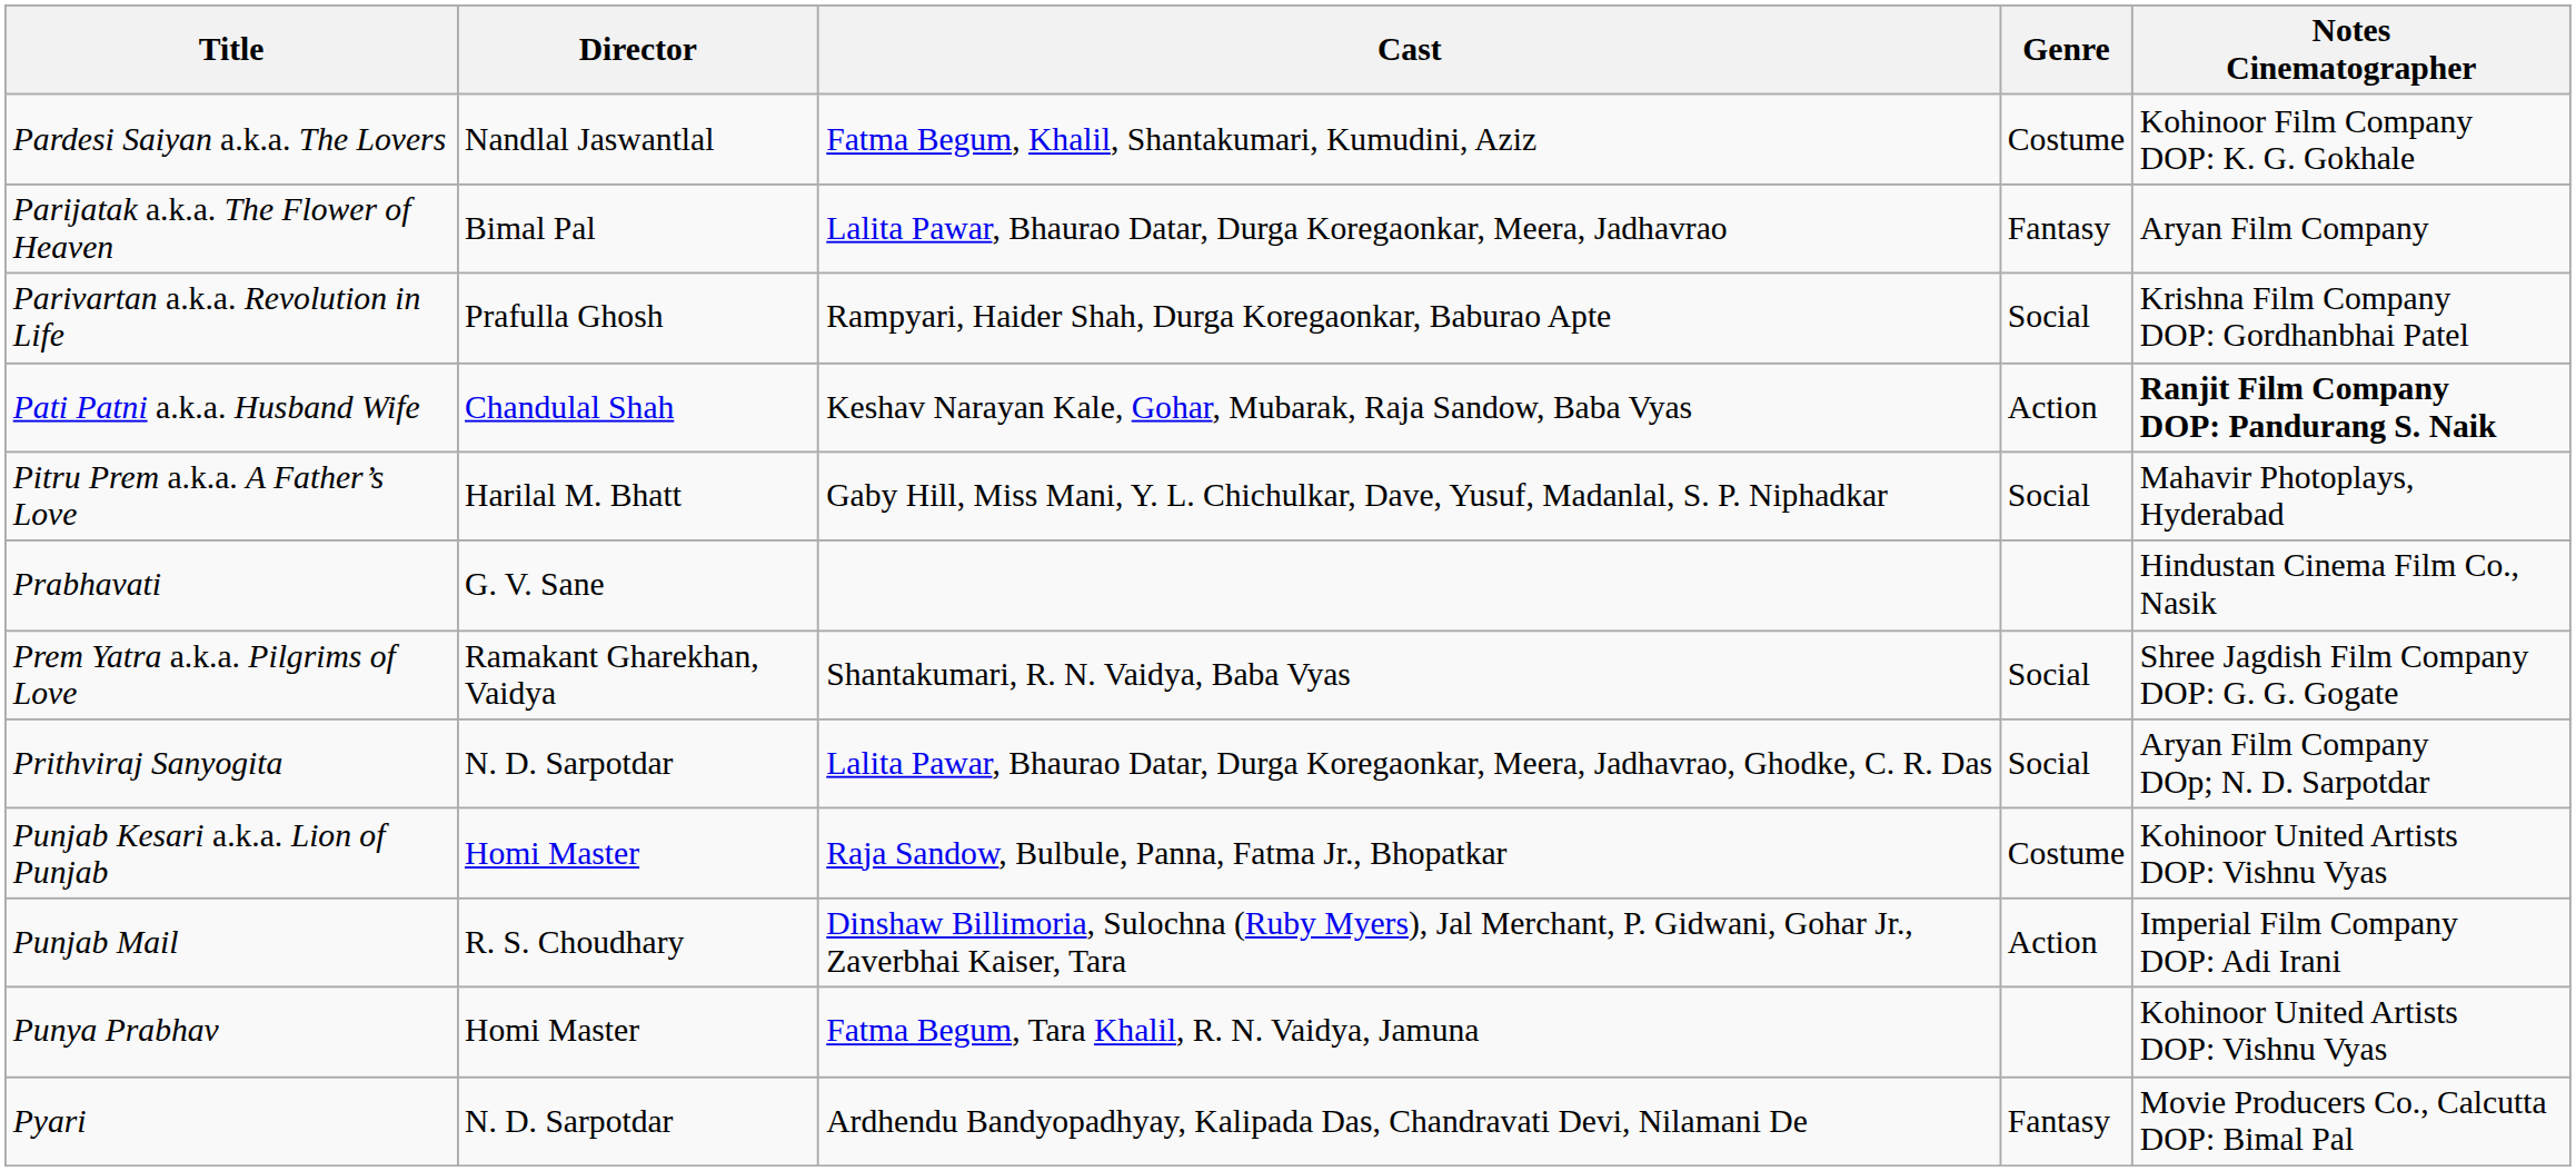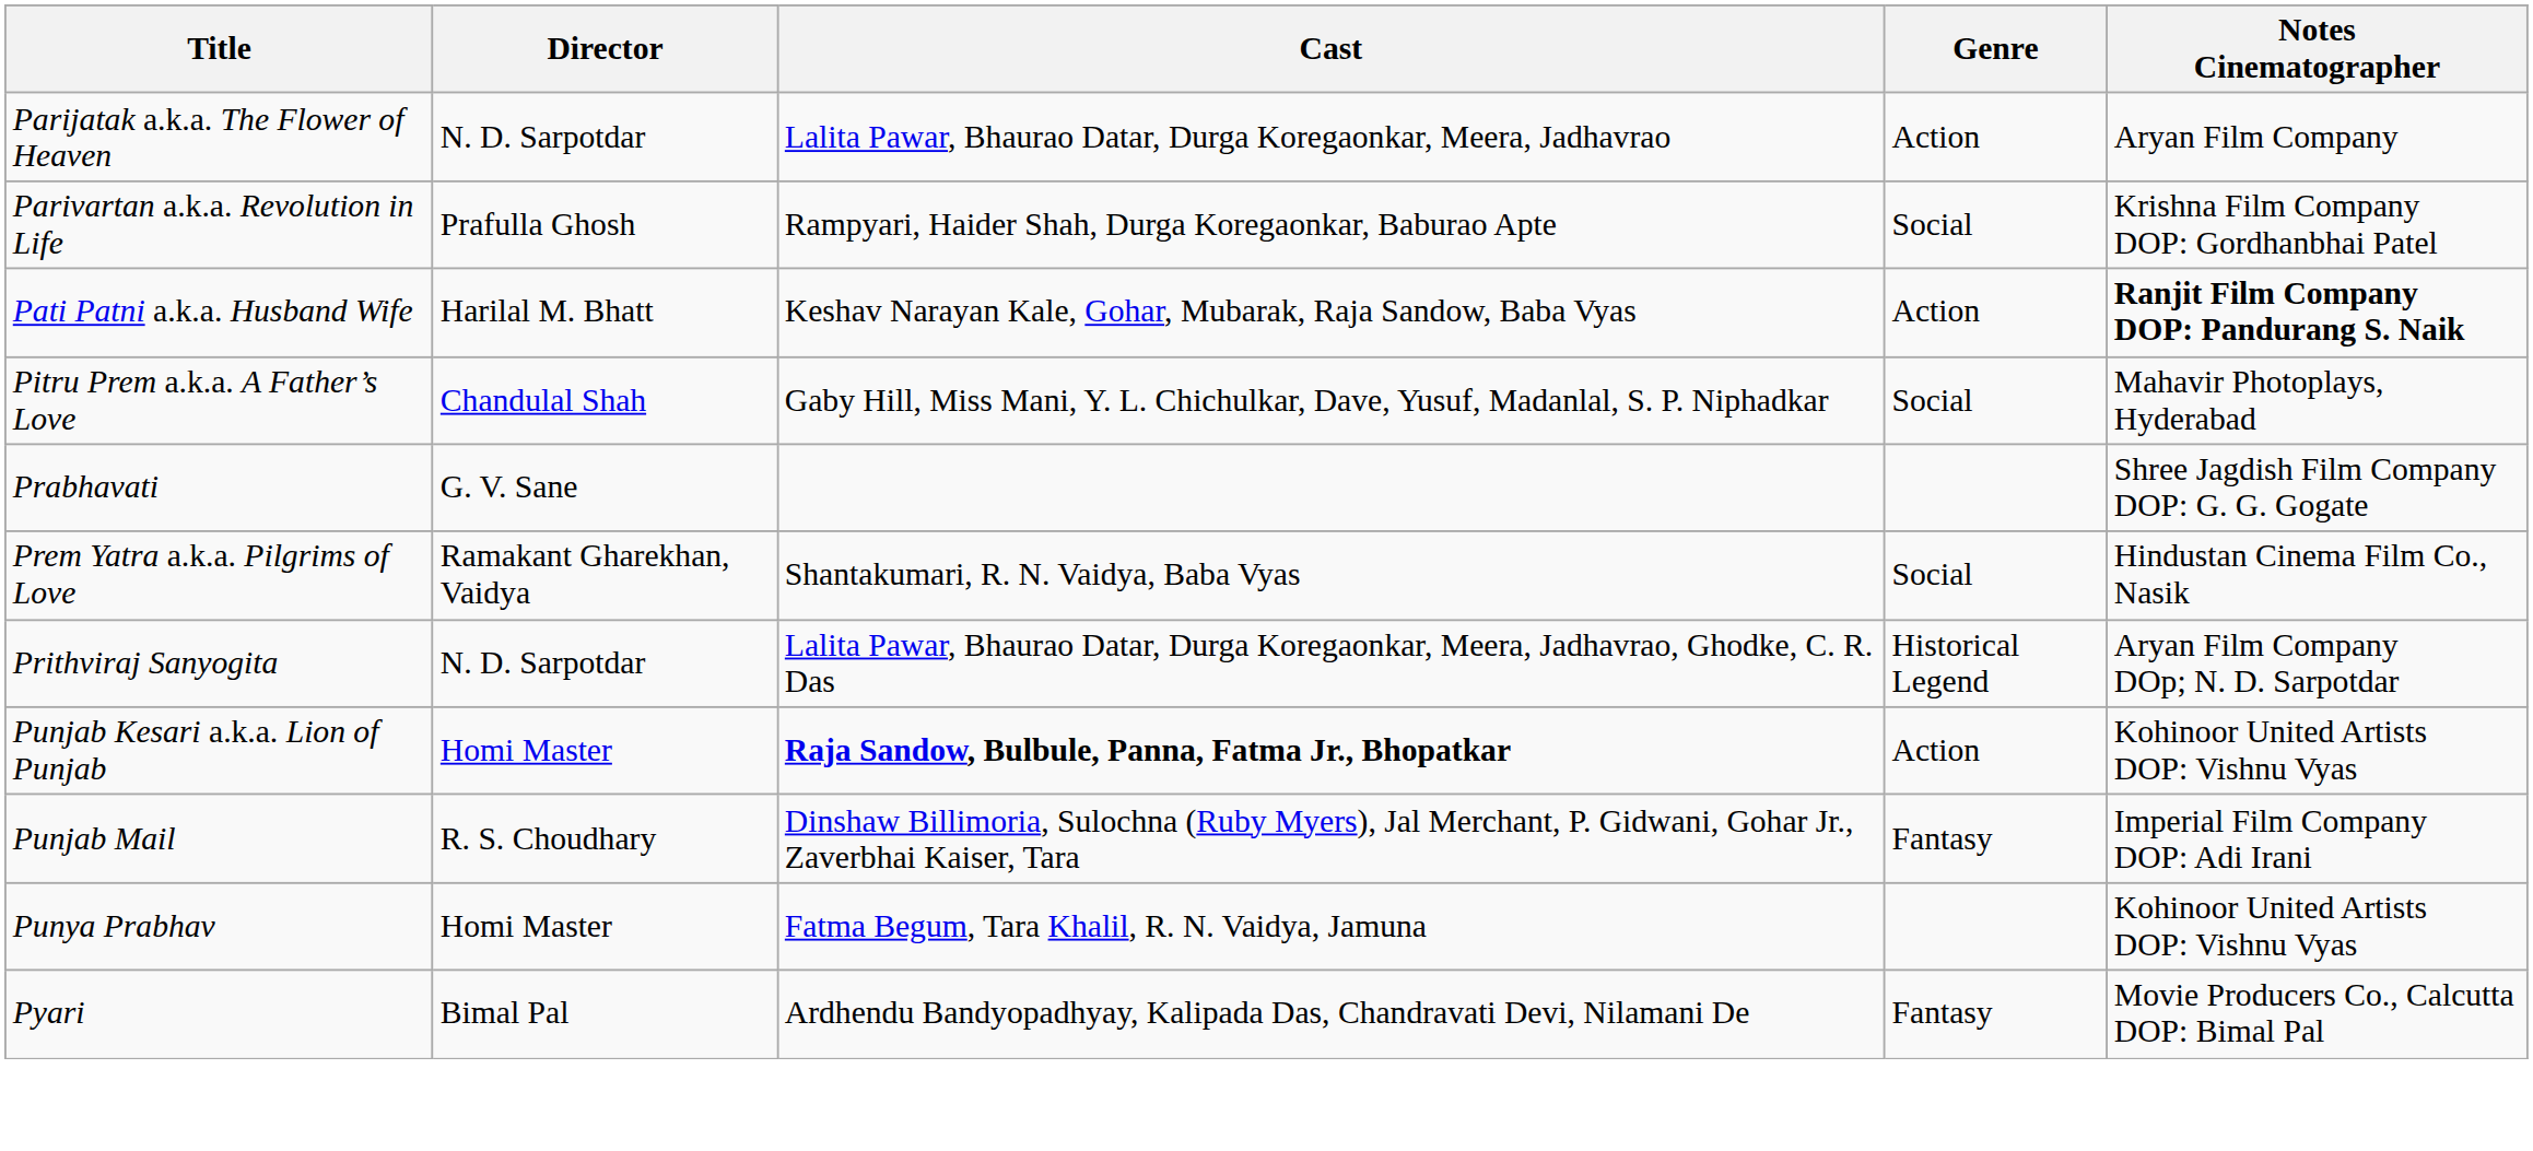- row: Pardesi Saiyan a.k.a. The Lovers | Nandlal Jaswantlal | Fatma Begum, Khalil, Shantakumari, Kumudini, Aziz | Costume | Kohinoor Film Company DOP: K. G. Gokhale
Parijatak a.k.a. The Flower of Heaven | Director: Bimal Pal -> N. D. Sarpotdar
Parijatak a.k.a. The Flower of Heaven | Genre: Fantasy -> Action
Pati Patni a.k.a. Husband Wife | Director: Chandulal Shah -> Harilal M. Bhatt
Pitru Prem a.k.a. A Father’s Love | Director: Harilal M. Bhatt -> Chandulal Shah
Prabhavati | Notes Cinematographer: Hindustan Cinema Film Co., Nasik -> Shree Jagdish Film Company DOP: G. G. Gogate
Prem Yatra a.k.a. Pilgrims of Love | Notes Cinematographer: Shree Jagdish Film Company DOP: G. G. Gogate -> Hindustan Cinema Film Co., Nasik
Prithviraj Sanyogita | Genre: Social -> Historical Legend
Punjab Kesari a.k.a. Lion of Punjab | Cast: normal -> bold
Punjab Kesari a.k.a. Lion of Punjab | Genre: Costume -> Action
Punjab Mail | Genre: Action -> Fantasy
Pyari | Director: N. D. Sarpotdar -> Bimal Pal
